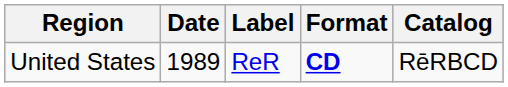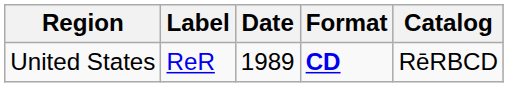columns swapped: Date <-> Label
